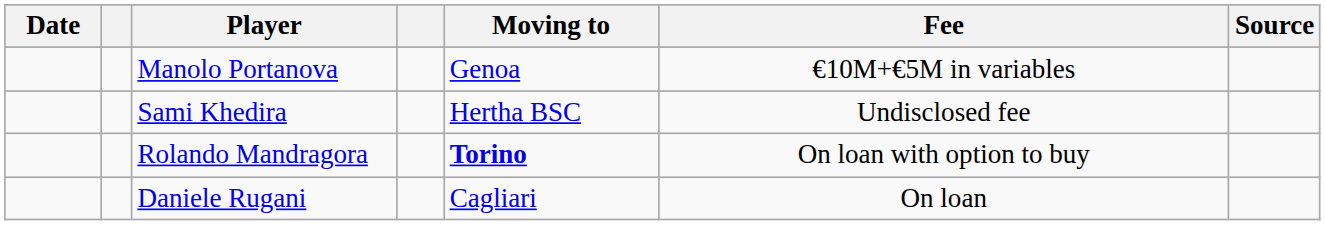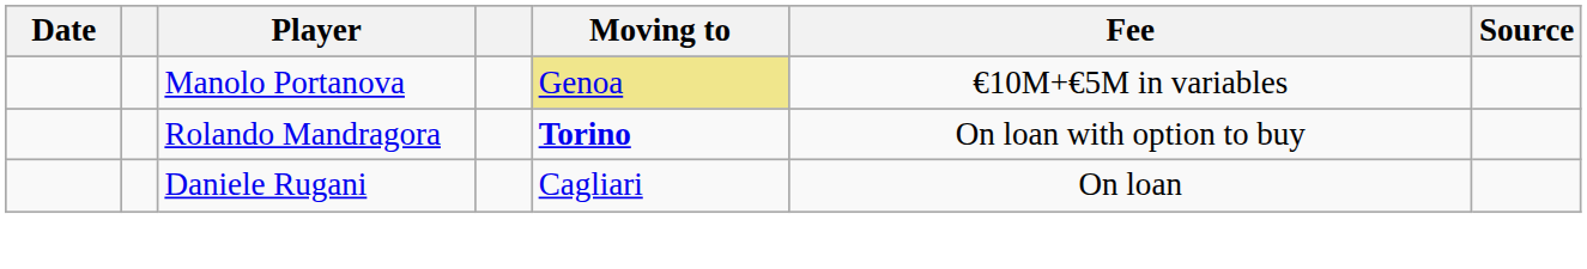Manolo Portanova | Moving to: no background -> khaki background
- row: Sami Khedira | Hertha BSC | Undisclosed fee
